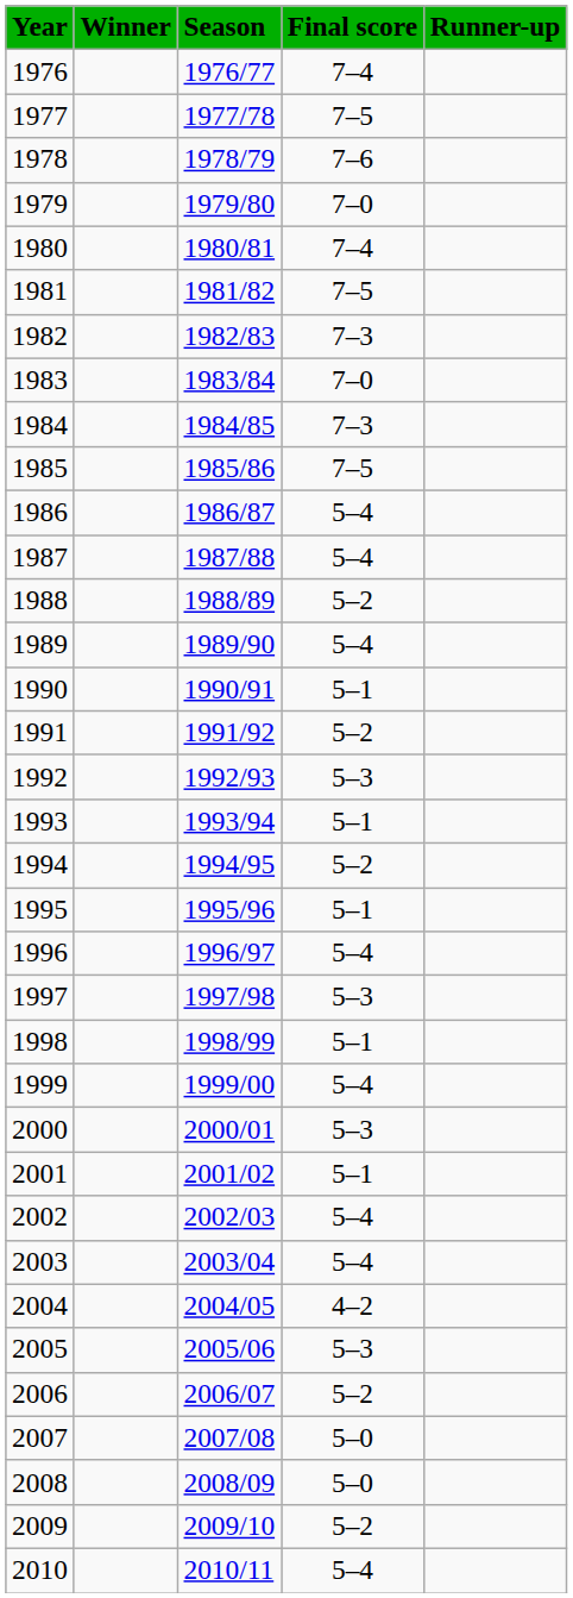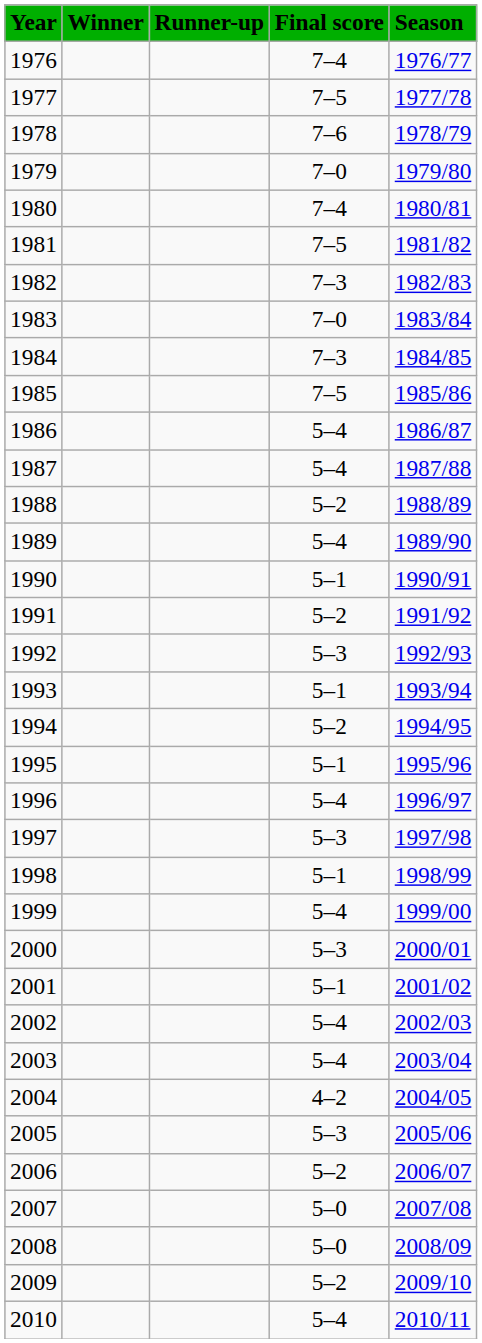columns swapped: Runner-up <-> Season
